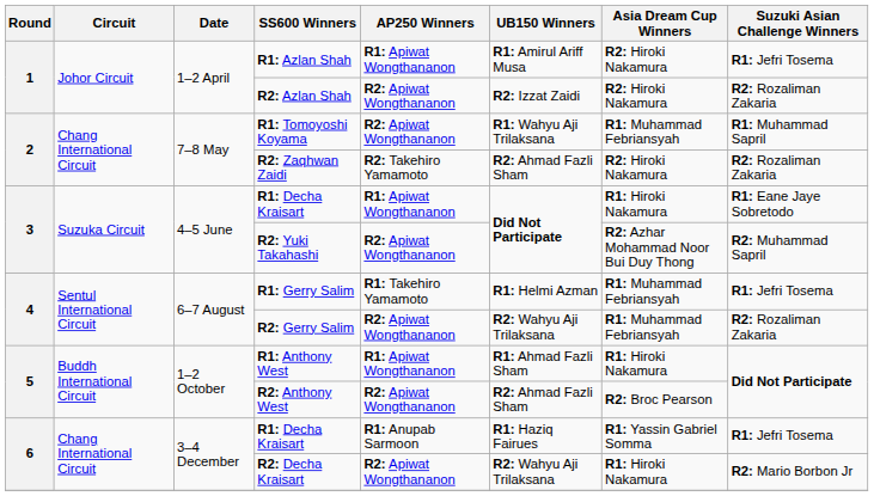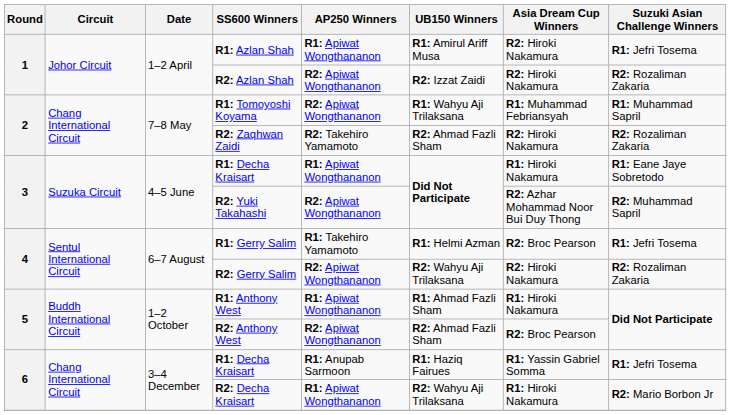R1: Gerry Salim | Asia Dream Cup Winners: R1: Muhammad Febriansyah -> R2: Broc Pearson
R2: Gerry Salim | Asia Dream Cup Winners: R1: Muhammad Febriansyah -> R2: Hiroki Nakamura
R2: Decha Kraisart | AP250 Winners: R2: Apiwat Wongthananon -> R1: Apiwat Wongthananon
